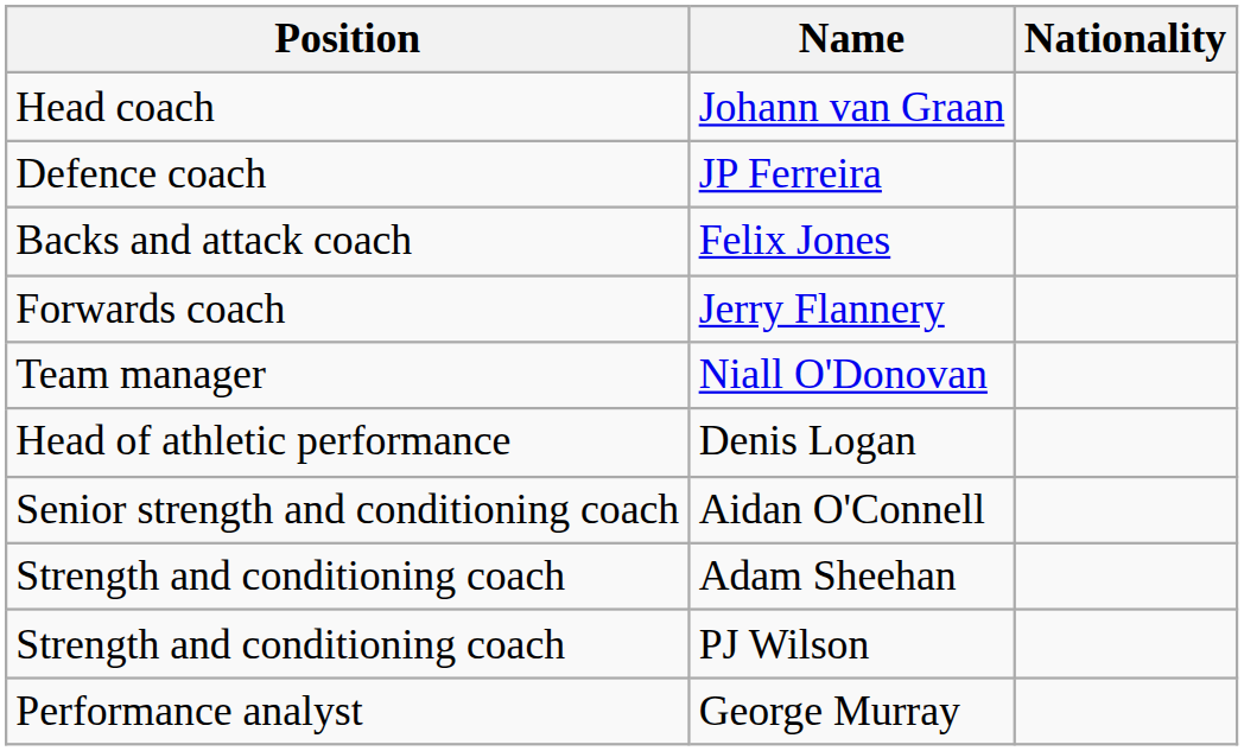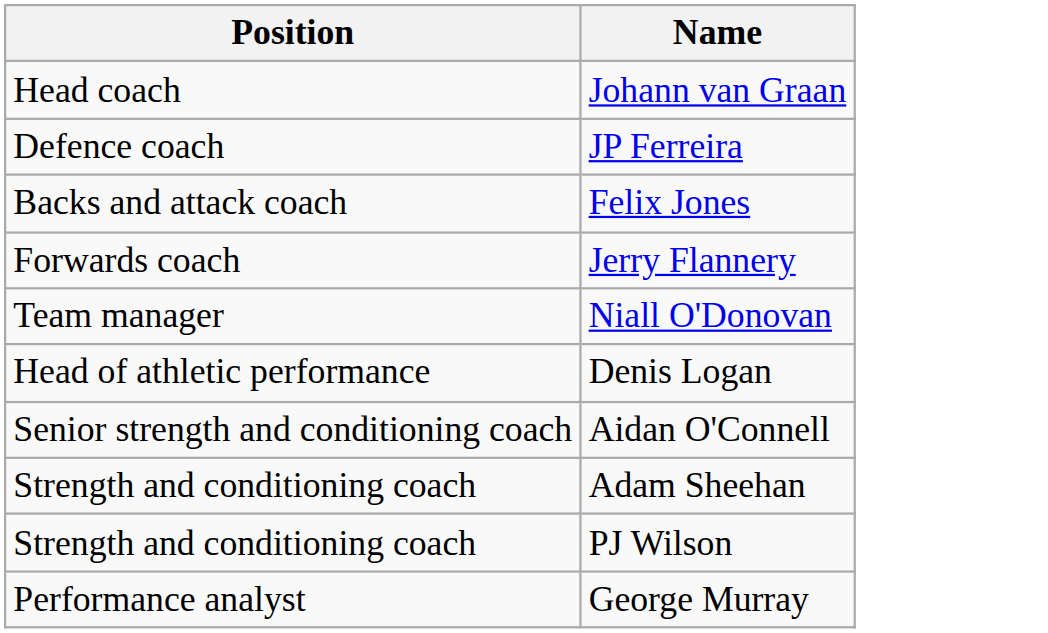- column: Nationality
